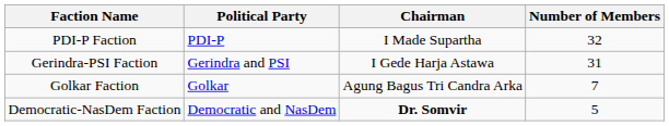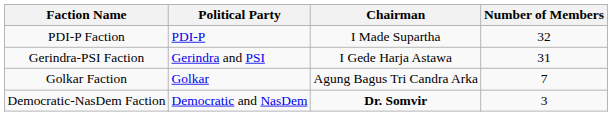Democratic-NasDem Faction | Number of Members: 5 -> 3
